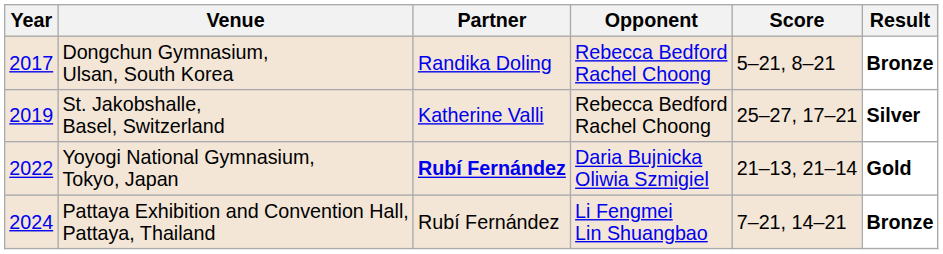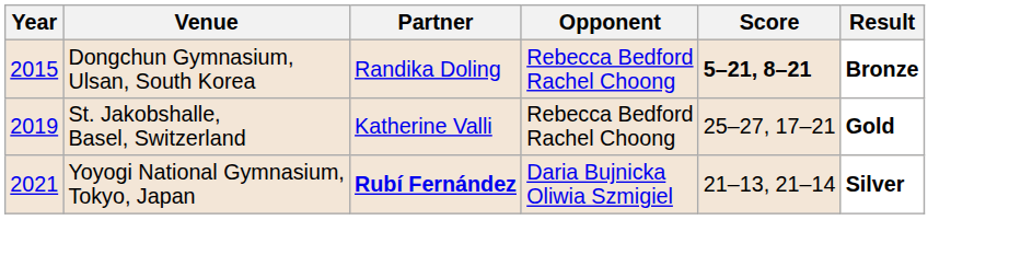Dongchun Gymnasium, Ulsan, South Korea | Year: 2017 -> 2015
Dongchun Gymnasium, Ulsan, South Korea | Score: normal -> bold
St. Jakobshalle, Basel, Switzerland | Result: Silver -> Gold
Yoyogi National Gymnasium, Tokyo, Japan | Year: 2022 -> 2021
Yoyogi National Gymnasium, Tokyo, Japan | Result: Gold -> Silver
- row: 2024 | Pattaya Exhibition and Convention Hall, Pattaya, Thailand | Rubí Fernández | Li Fengmei Lin Shuangbao | 7–21, 14–21 | Bronze
